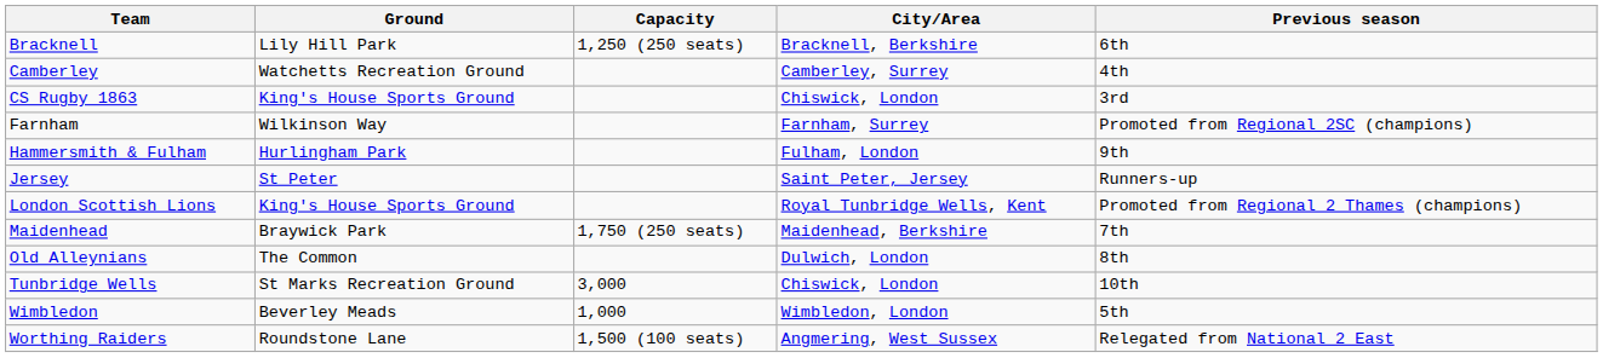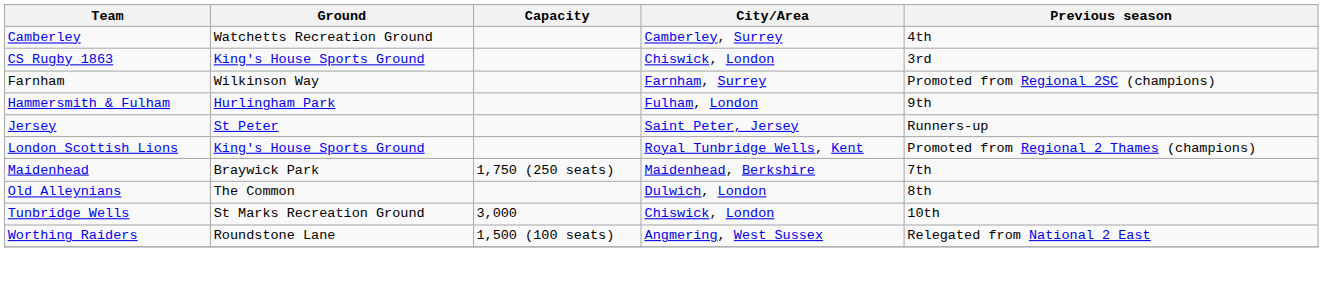- row: Bracknell | Lily Hill Park | 1,250 (250 seats) | Bracknell, Berkshire | 6th
- row: Wimbledon | Beverley Meads | 1,000 | Wimbledon, London | 5th
